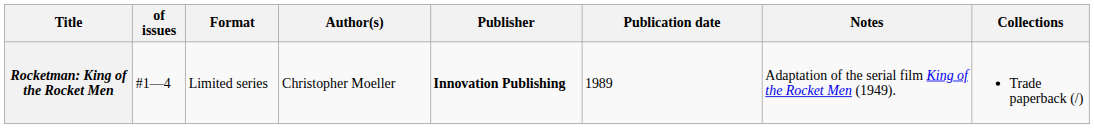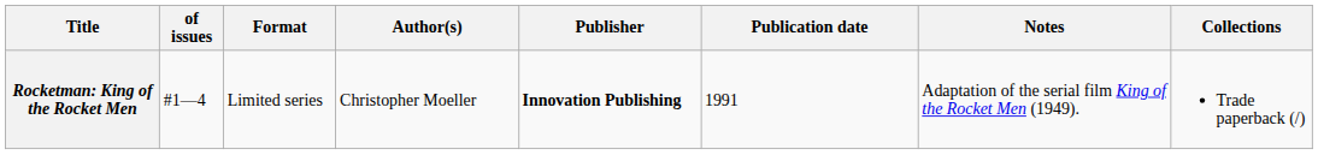Rocketman: King of the Rocket Men | Publication date: 1989 -> 1991
